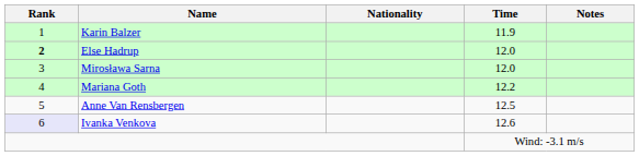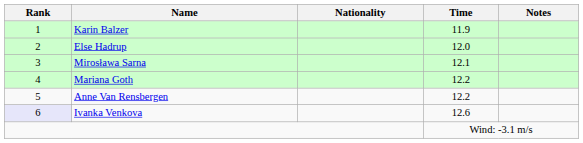Else Hadrup | Rank: bold -> normal
Mirosława Sarna | Time: 12.0 -> 12.1
Anne Van Rensbergen | Time: 12.5 -> 12.2
